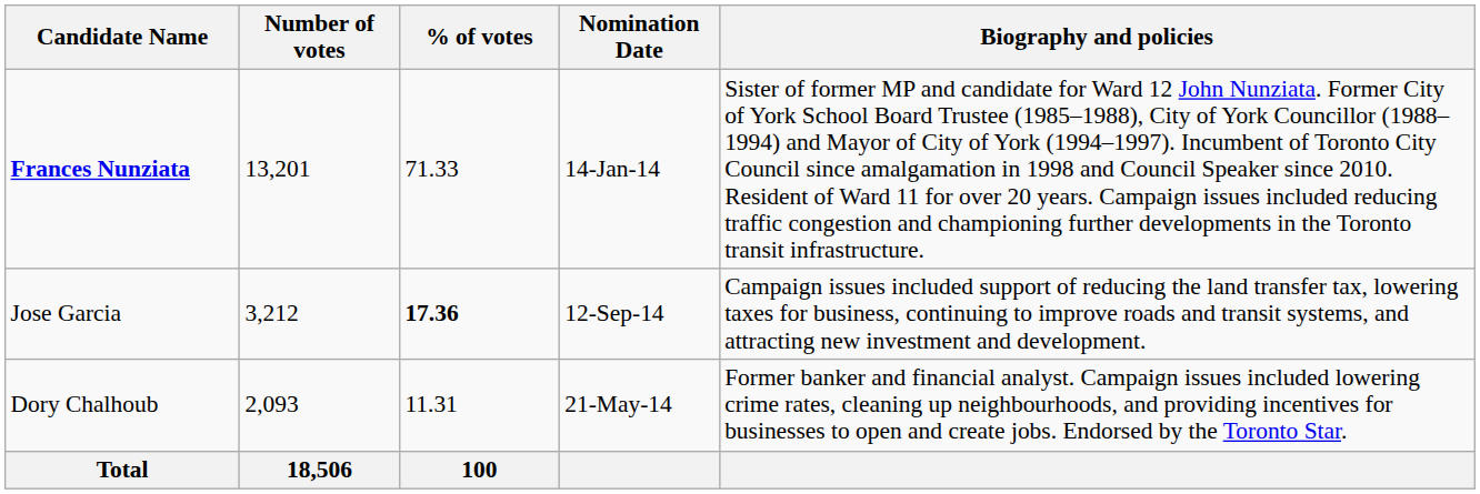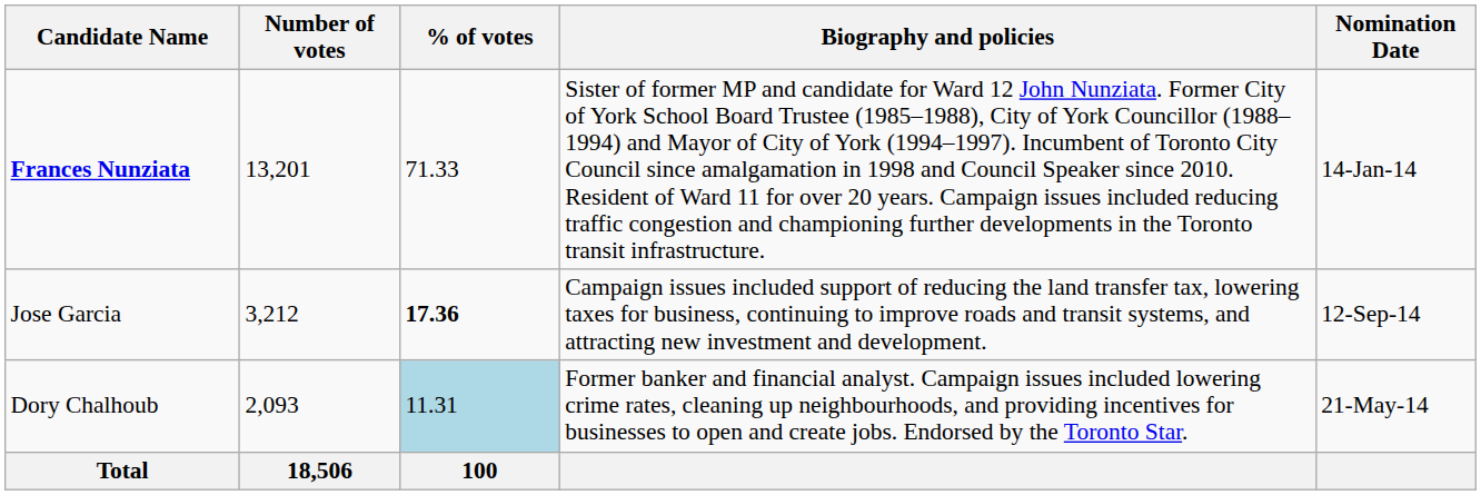columns swapped: Nomination Date <-> Biography and policies
Dory Chalhoub | % of votes: no background -> lightblue background
